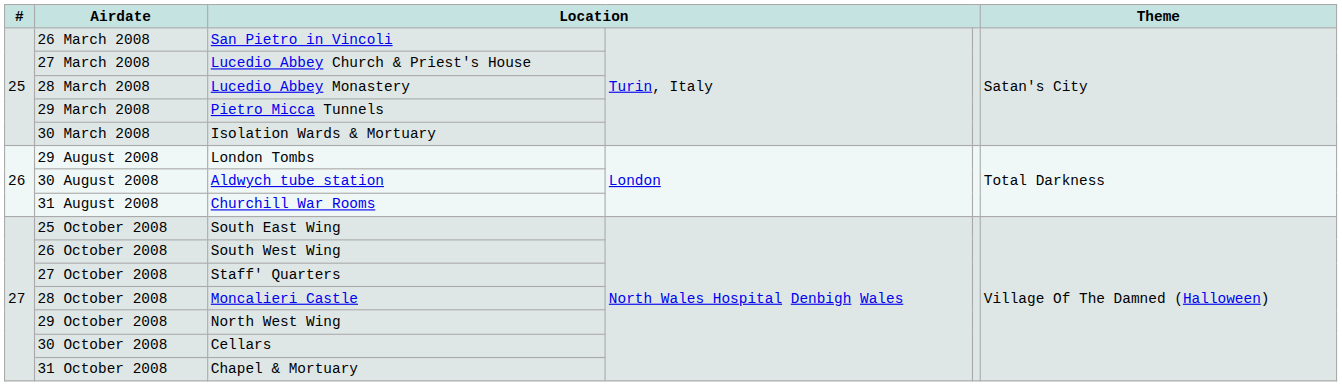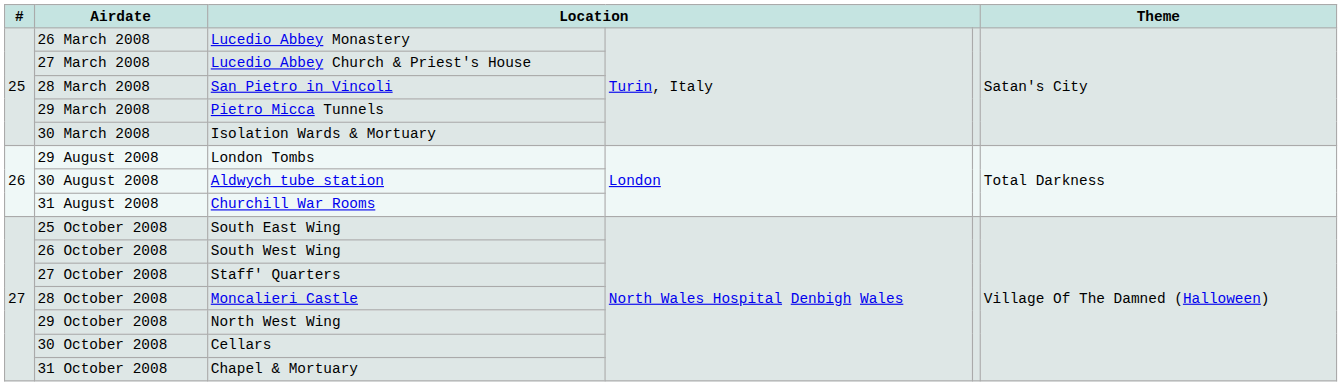26 March 2008 | column 3: San Pietro in Vincoli -> Lucedio Abbey Monastery
28 March 2008 | column 3: Lucedio Abbey Monastery -> San Pietro in Vincoli
